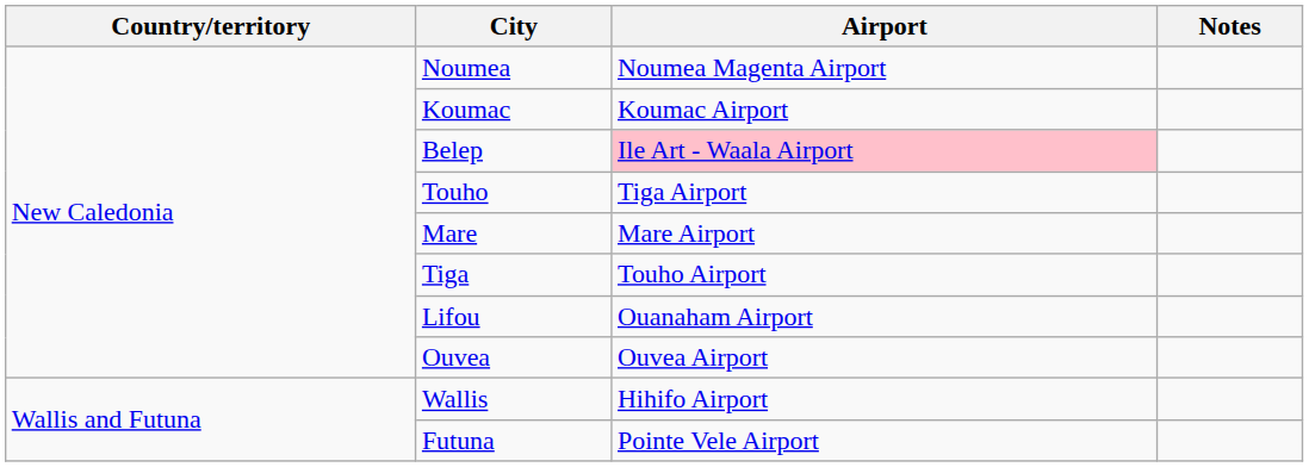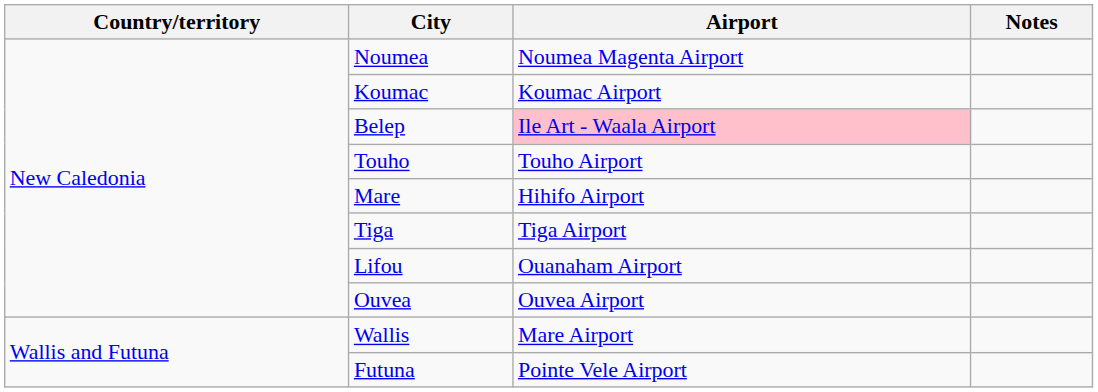Touho | Airport: Tiga Airport -> Touho Airport
Mare | Airport: Mare Airport -> Hihifo Airport
Tiga | Airport: Touho Airport -> Tiga Airport
Wallis | Airport: Hihifo Airport -> Mare Airport
